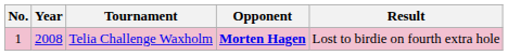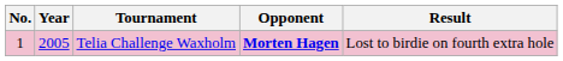Telia Challenge Waxholm | Year: 2008 -> 2005
